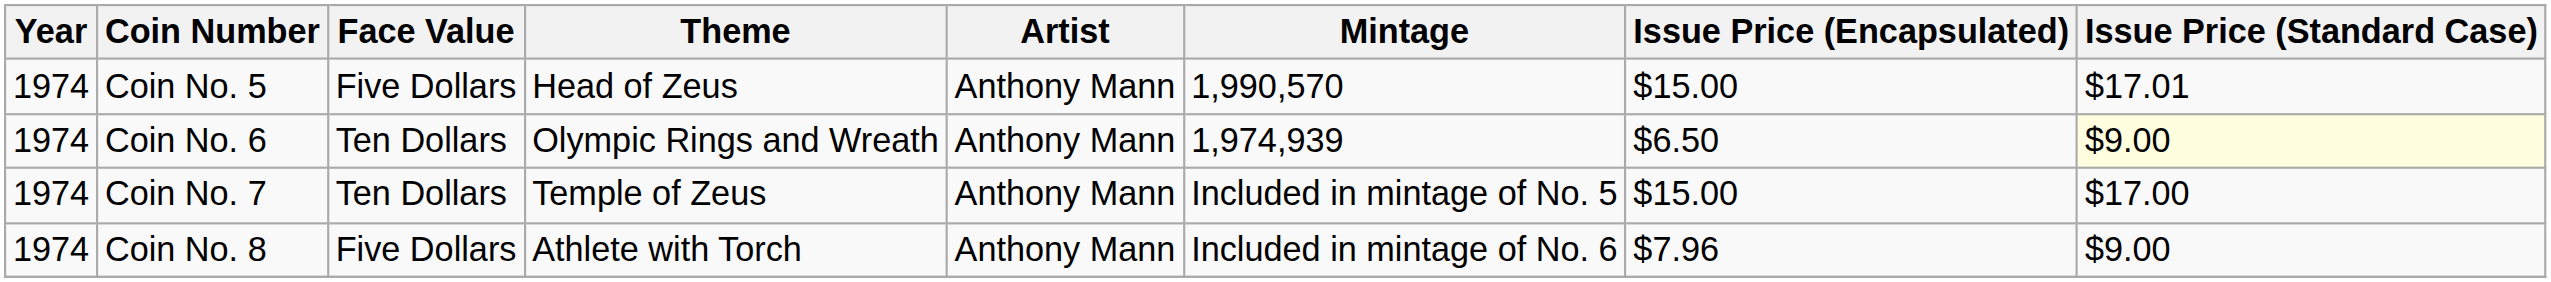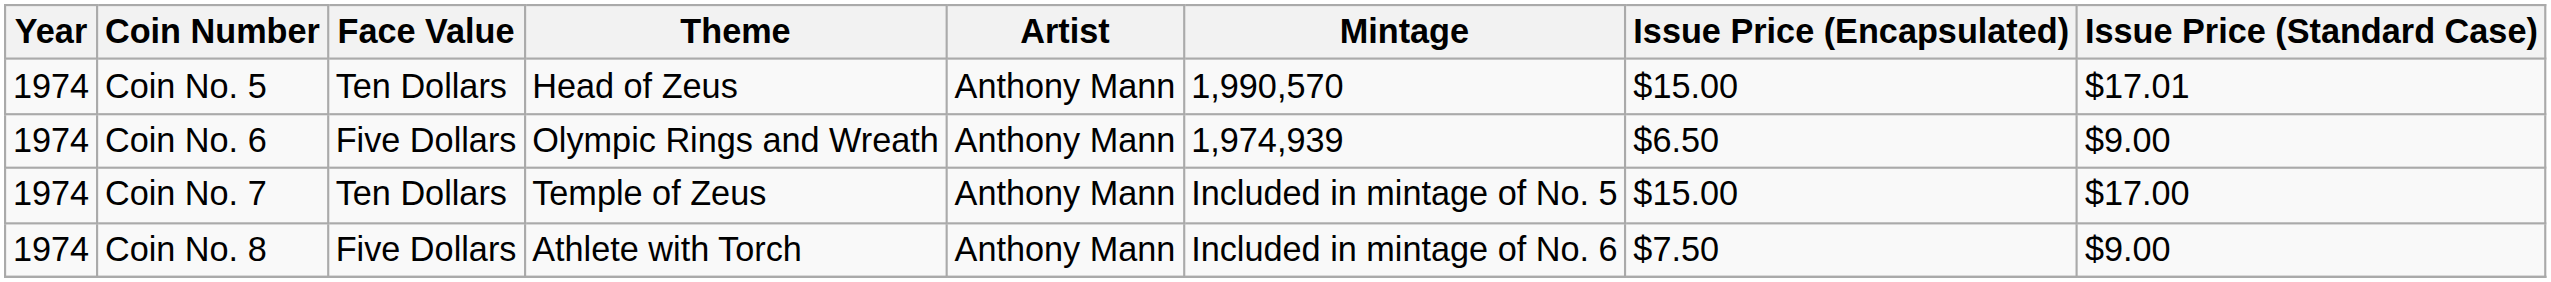Coin No. 5 | Face Value: Five Dollars -> Ten Dollars
Coin No. 6 | Face Value: Ten Dollars -> Five Dollars
Coin No. 6 | Issue Price (Standard Case): lightyellow background -> no background
Coin No. 8 | Issue Price (Encapsulated): $7.96 -> $7.50
